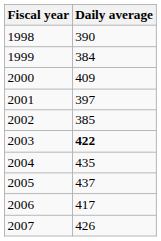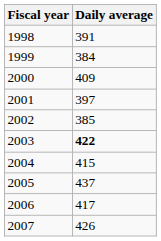1998 | Daily average: 390 -> 391
2004 | Daily average: 435 -> 415
